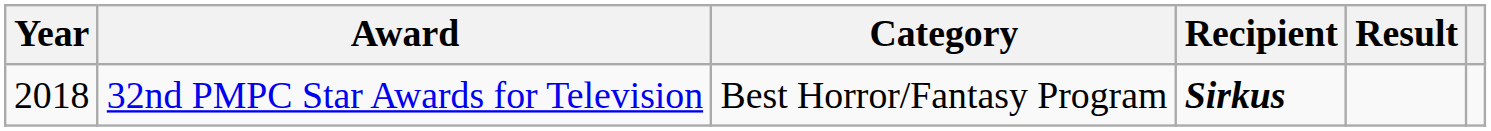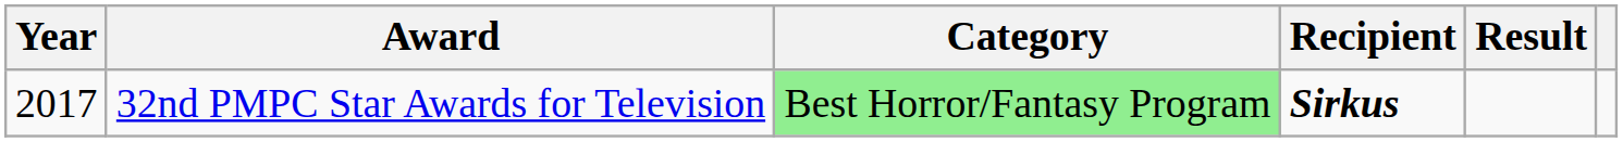32nd PMPC Star Awards for Television | Year: 2018 -> 2017
32nd PMPC Star Awards for Television | Category: no background -> lightgreen background
